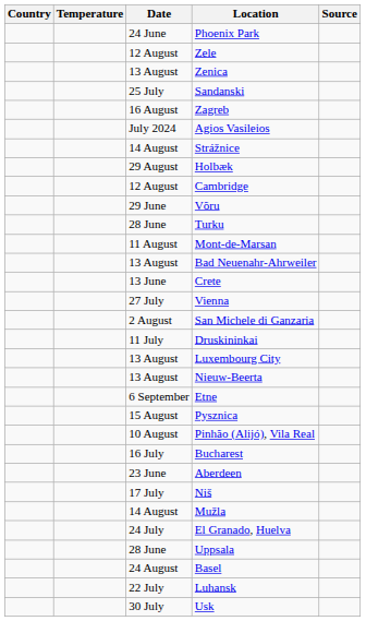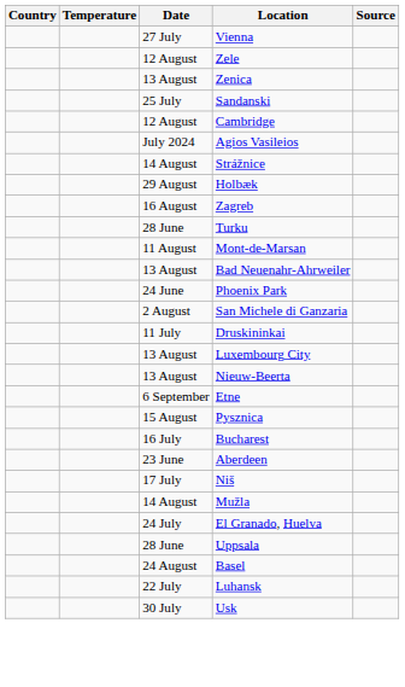rows swapped: Vienna <-> Phoenix Park
rows swapped: Zagreb <-> Cambridge
- row: 29 June | Võru
- row: 13 June | Crete
- row: 10 August | Pinhão (Alijó), Vila Real
